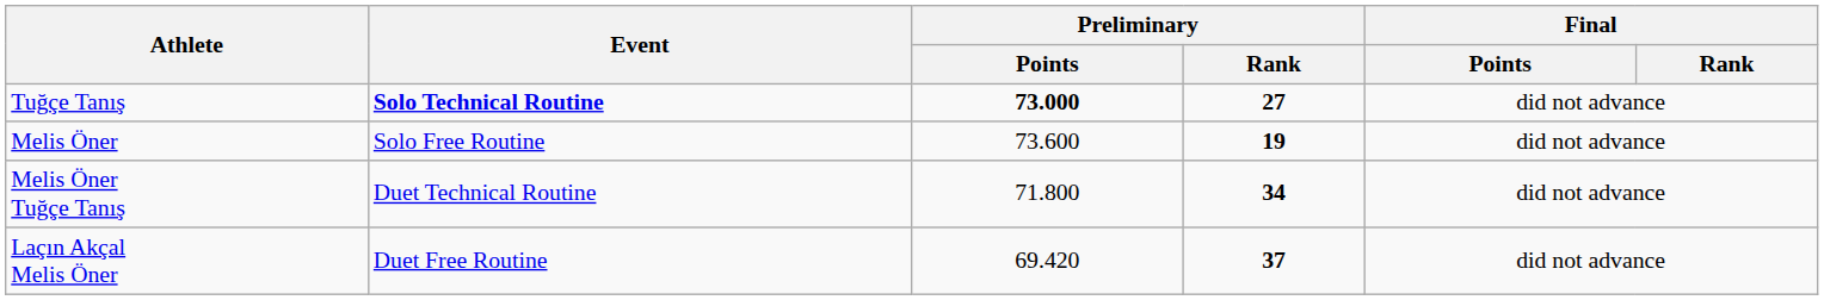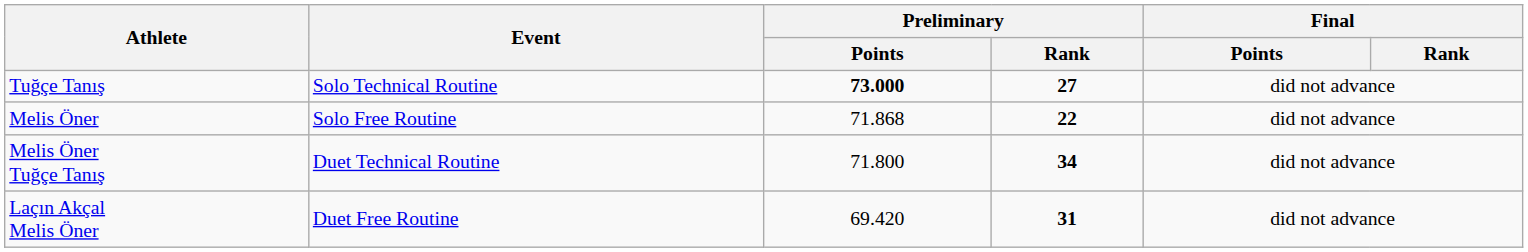Tuğçe Tanış | Event: bold -> normal
Melis Öner | Preliminary / Points: 73.600 -> 71.868
Melis Öner | Preliminary / Rank: 19 -> 22
Laçın Akçal Melis Öner | Preliminary / Rank: 37 -> 31
